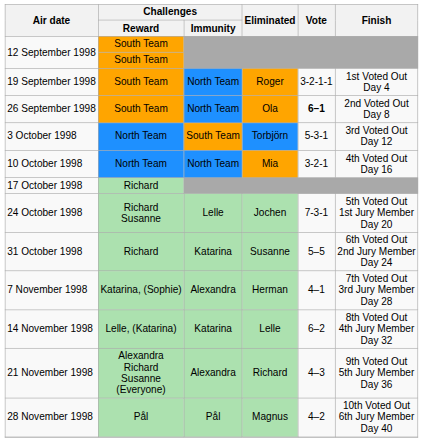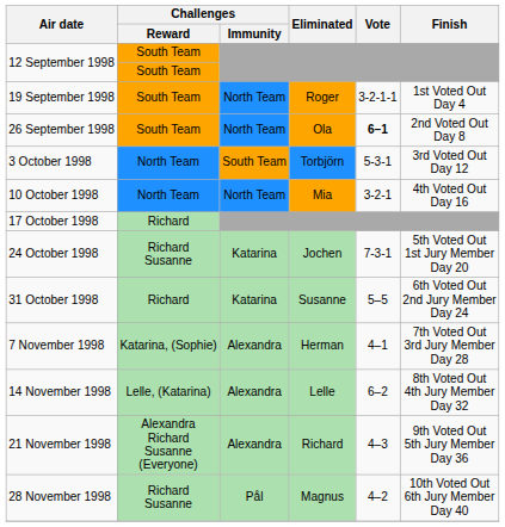24 October 1998 | Challenges / Immunity: Lelle -> Katarina
14 November 1998 | Challenges / Immunity: Katarina -> Alexandra
28 November 1998 | Challenges / Reward: Pål -> Richard Susanne
